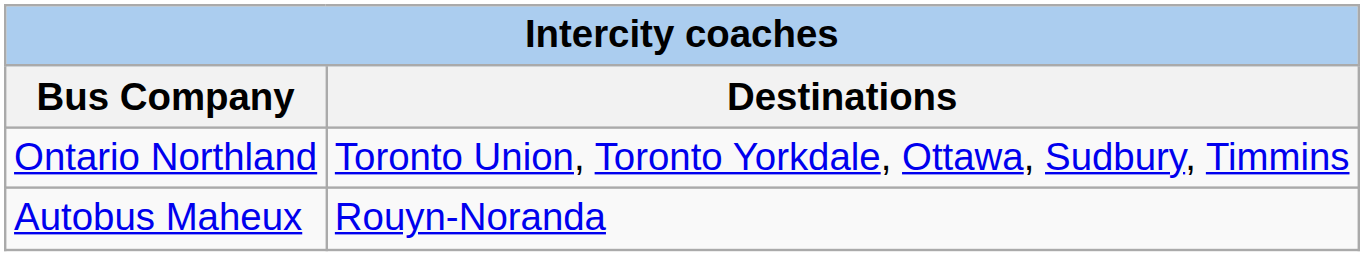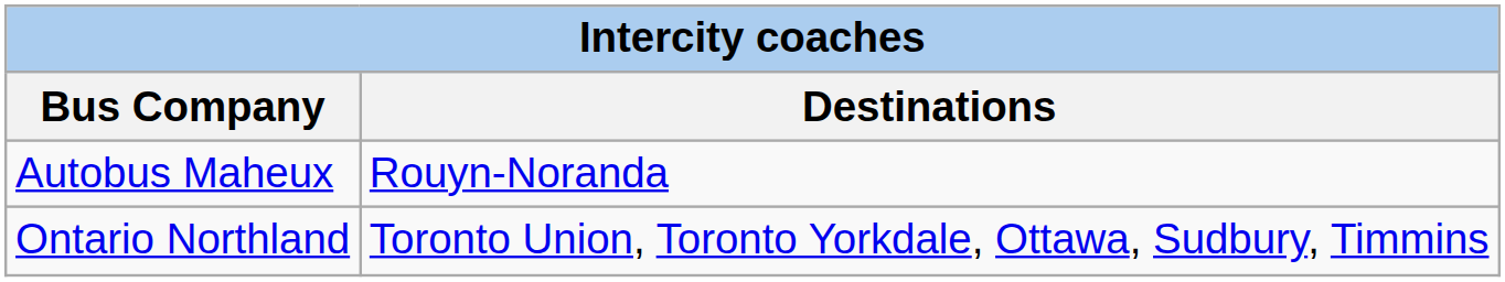rows swapped: Autobus Maheux <-> Ontario Northland
